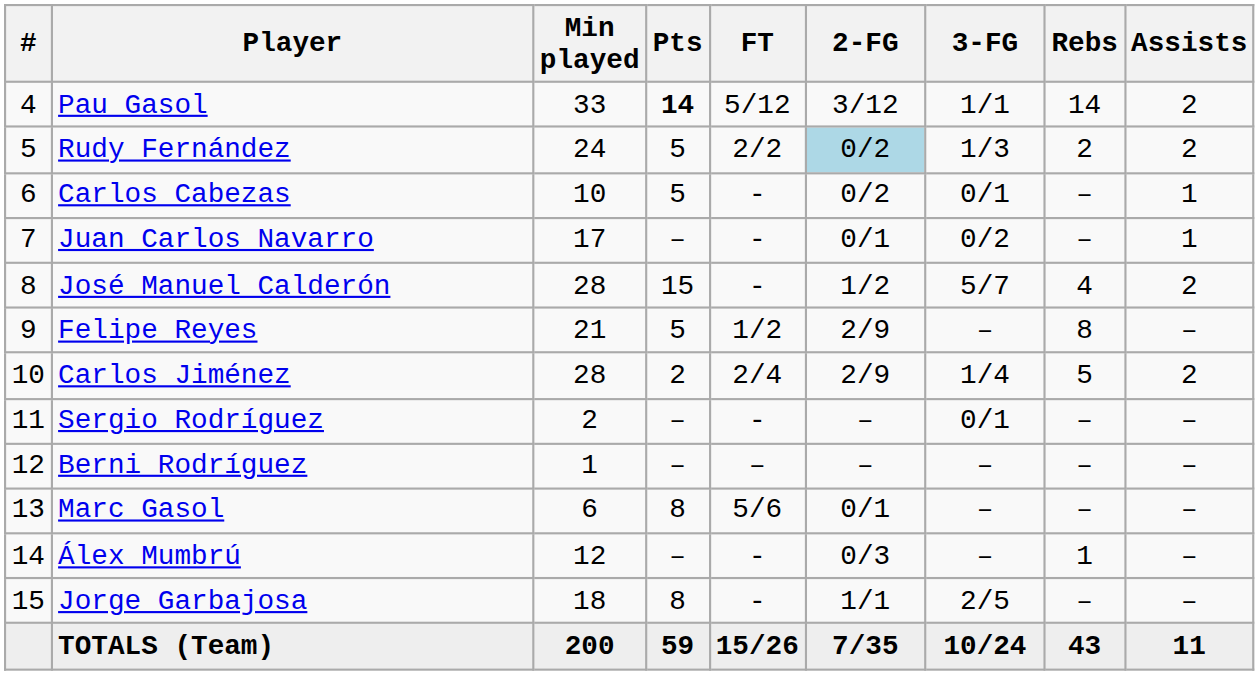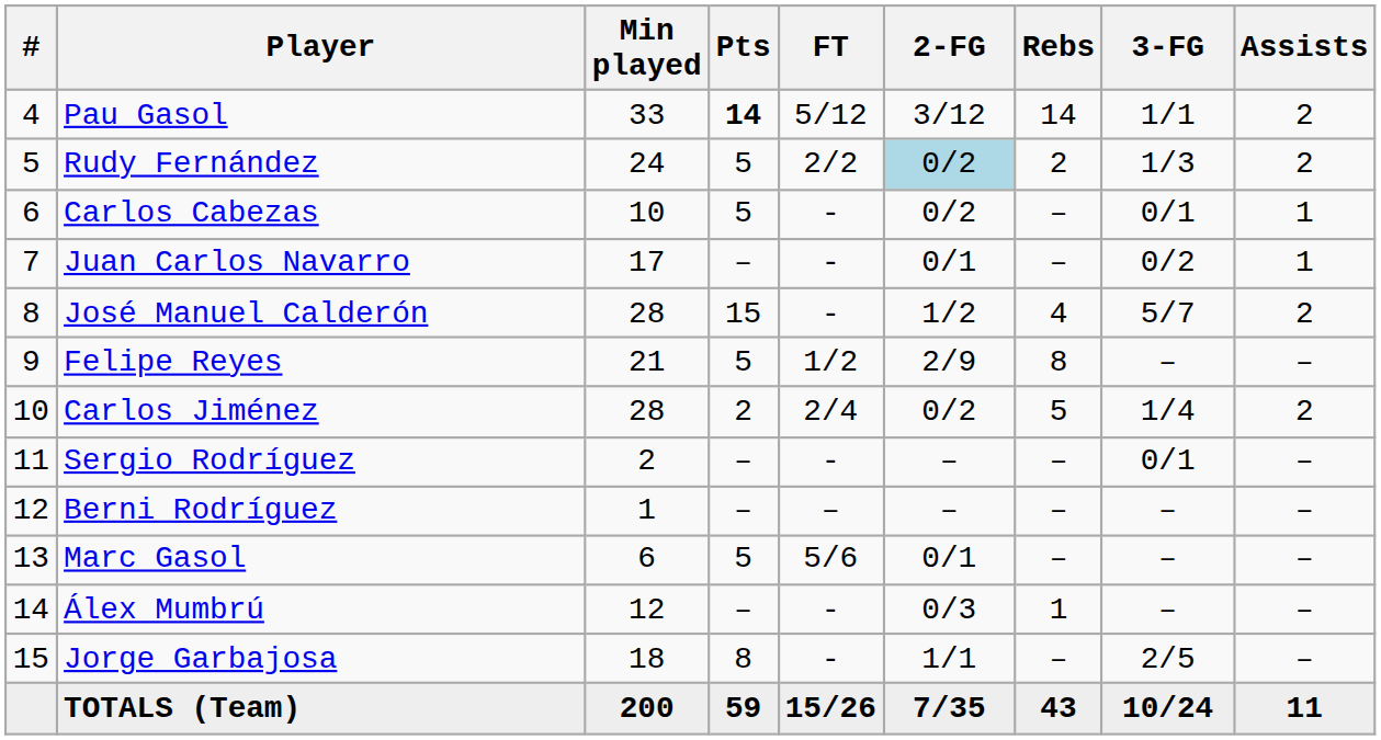columns swapped: 3-FG <-> Rebs
Carlos Jiménez | 2-FG: 2/9 -> 0/2
Marc Gasol | Pts: 8 -> 5
